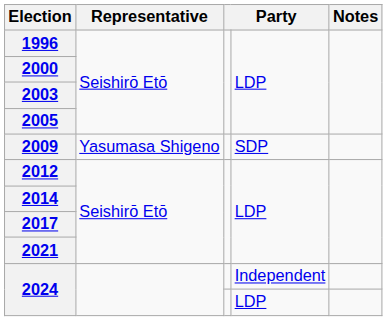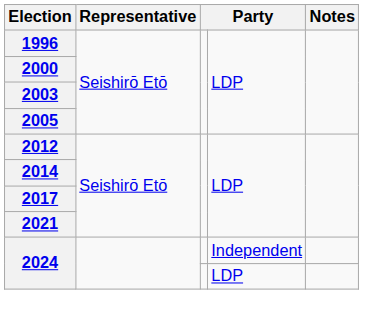- row: 2009 | Yasumasa Shigeno | SDP
